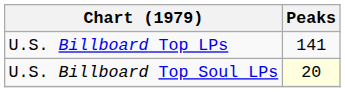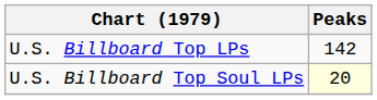U.S. Billboard Top LPs | Peaks: 141 -> 142
